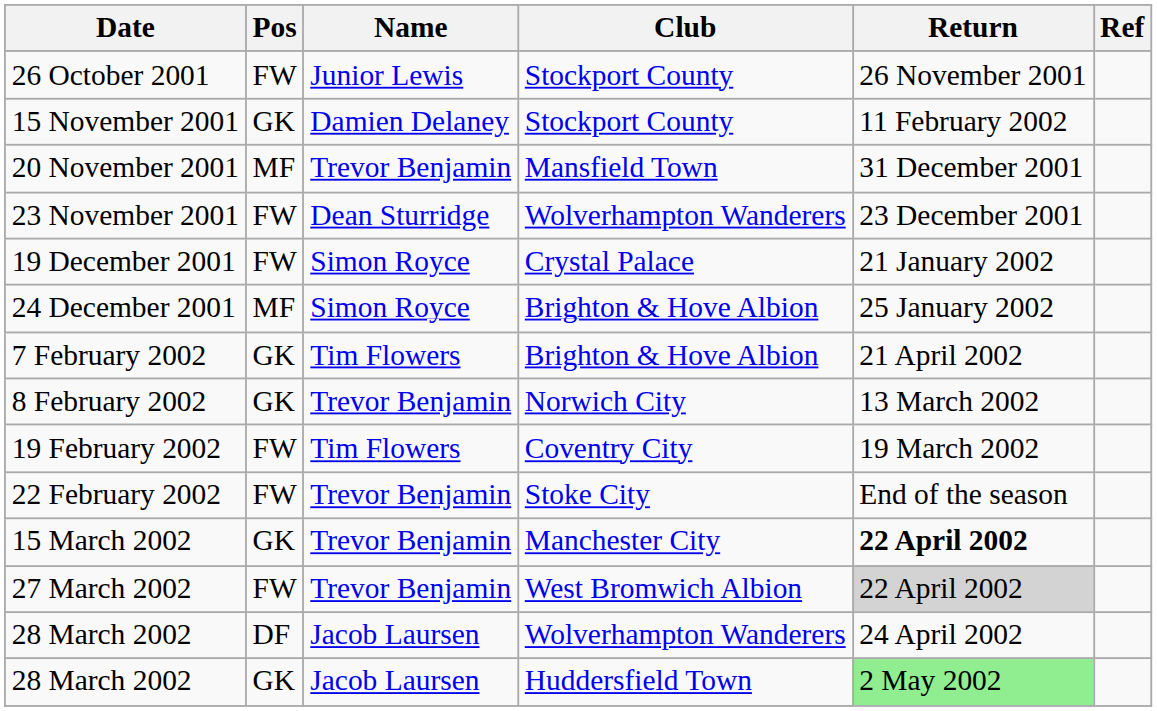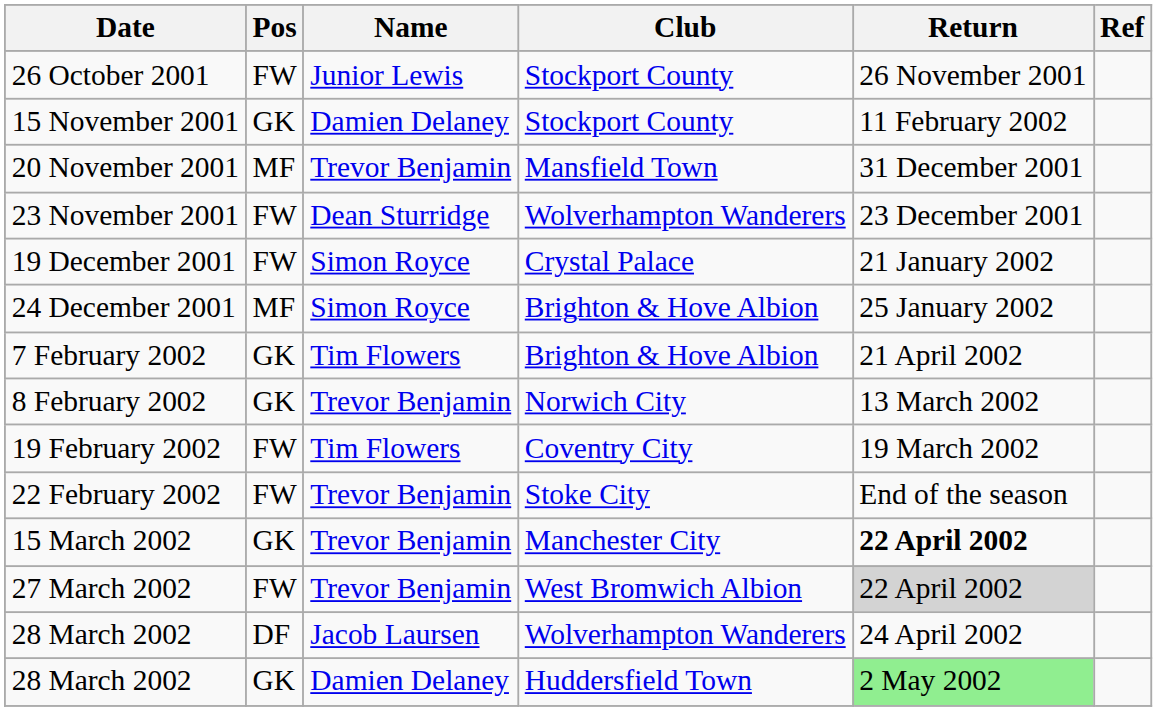28 March 2002 / Huddersfield Town | Name: Jacob Laursen -> Damien Delaney
